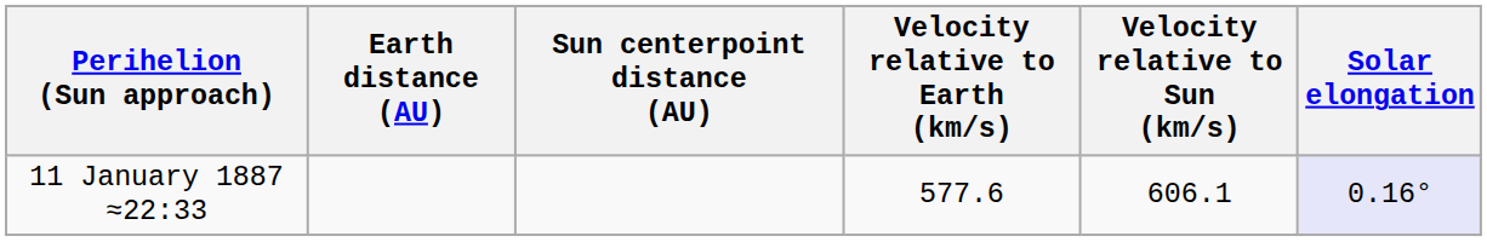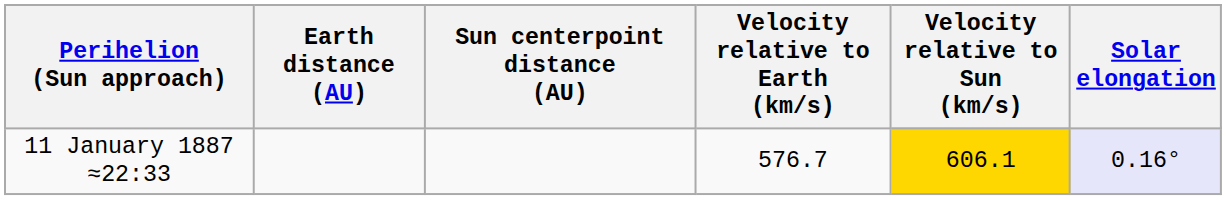11 January 1887 ≈22:33 | Velocity relative to Earth (km/s): 577.6 -> 576.7
11 January 1887 ≈22:33 | Velocity relative to Sun (km/s): no background -> gold background
